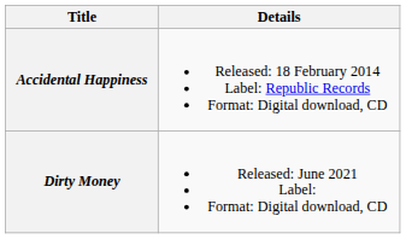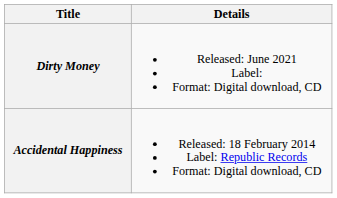rows swapped: Accidental Happiness <-> Dirty Money
